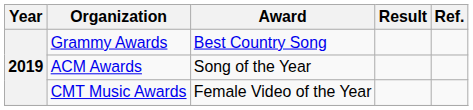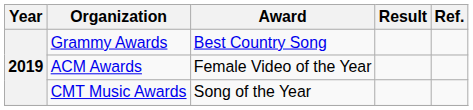ACM Awards | Award: Song of the Year -> Female Video of the Year
CMT Music Awards | Award: Female Video of the Year -> Song of the Year
